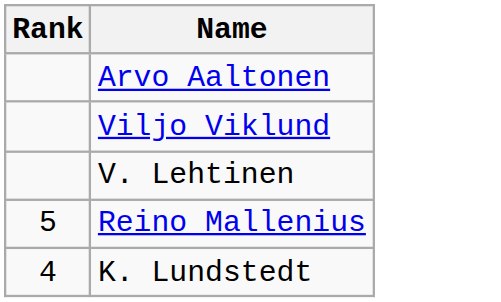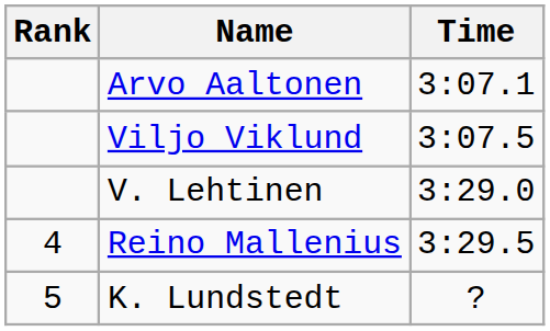+ column: Time | 3:07.1 | 3:07.5 | 3:29.0 | 3:29.5 | ?
Reino Mallenius | Rank: 5 -> 4
K. Lundstedt | Rank: 4 -> 5
